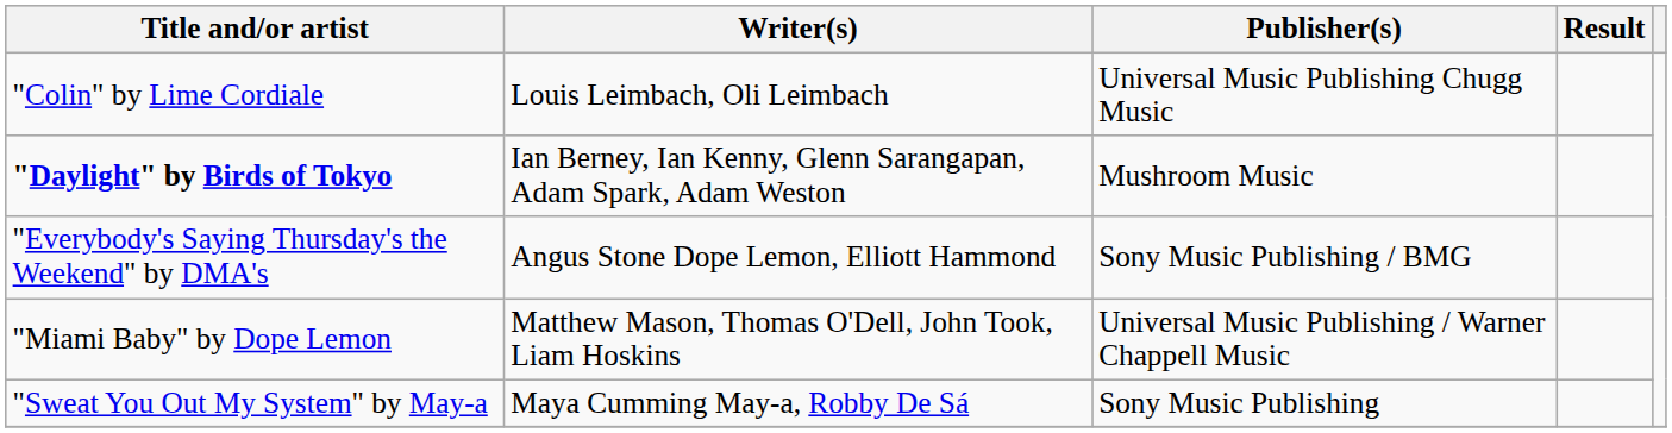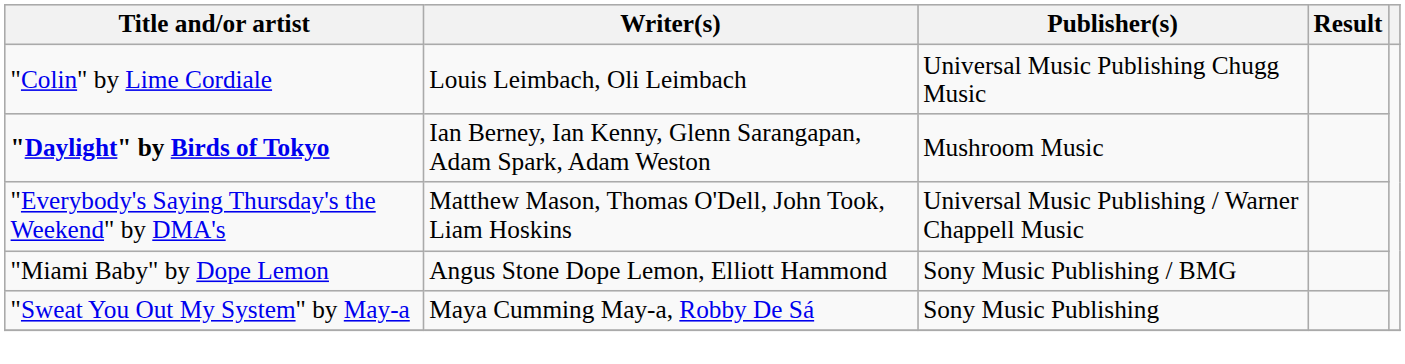"Everybody's Saying Thursday's the Weekend" by DMA's | Writer(s): Angus Stone Dope Lemon, Elliott Hammond -> Matthew Mason, Thomas O'Dell, John Took, Liam Hoskins
"Everybody's Saying Thursday's the Weekend" by DMA's | Publisher(s): Sony Music Publishing / BMG -> Universal Music Publishing / Warner Chappell Music
"Miami Baby" by Dope Lemon | Writer(s): Matthew Mason, Thomas O'Dell, John Took, Liam Hoskins -> Angus Stone Dope Lemon, Elliott Hammond
"Miami Baby" by Dope Lemon | Publisher(s): Universal Music Publishing / Warner Chappell Music -> Sony Music Publishing / BMG
